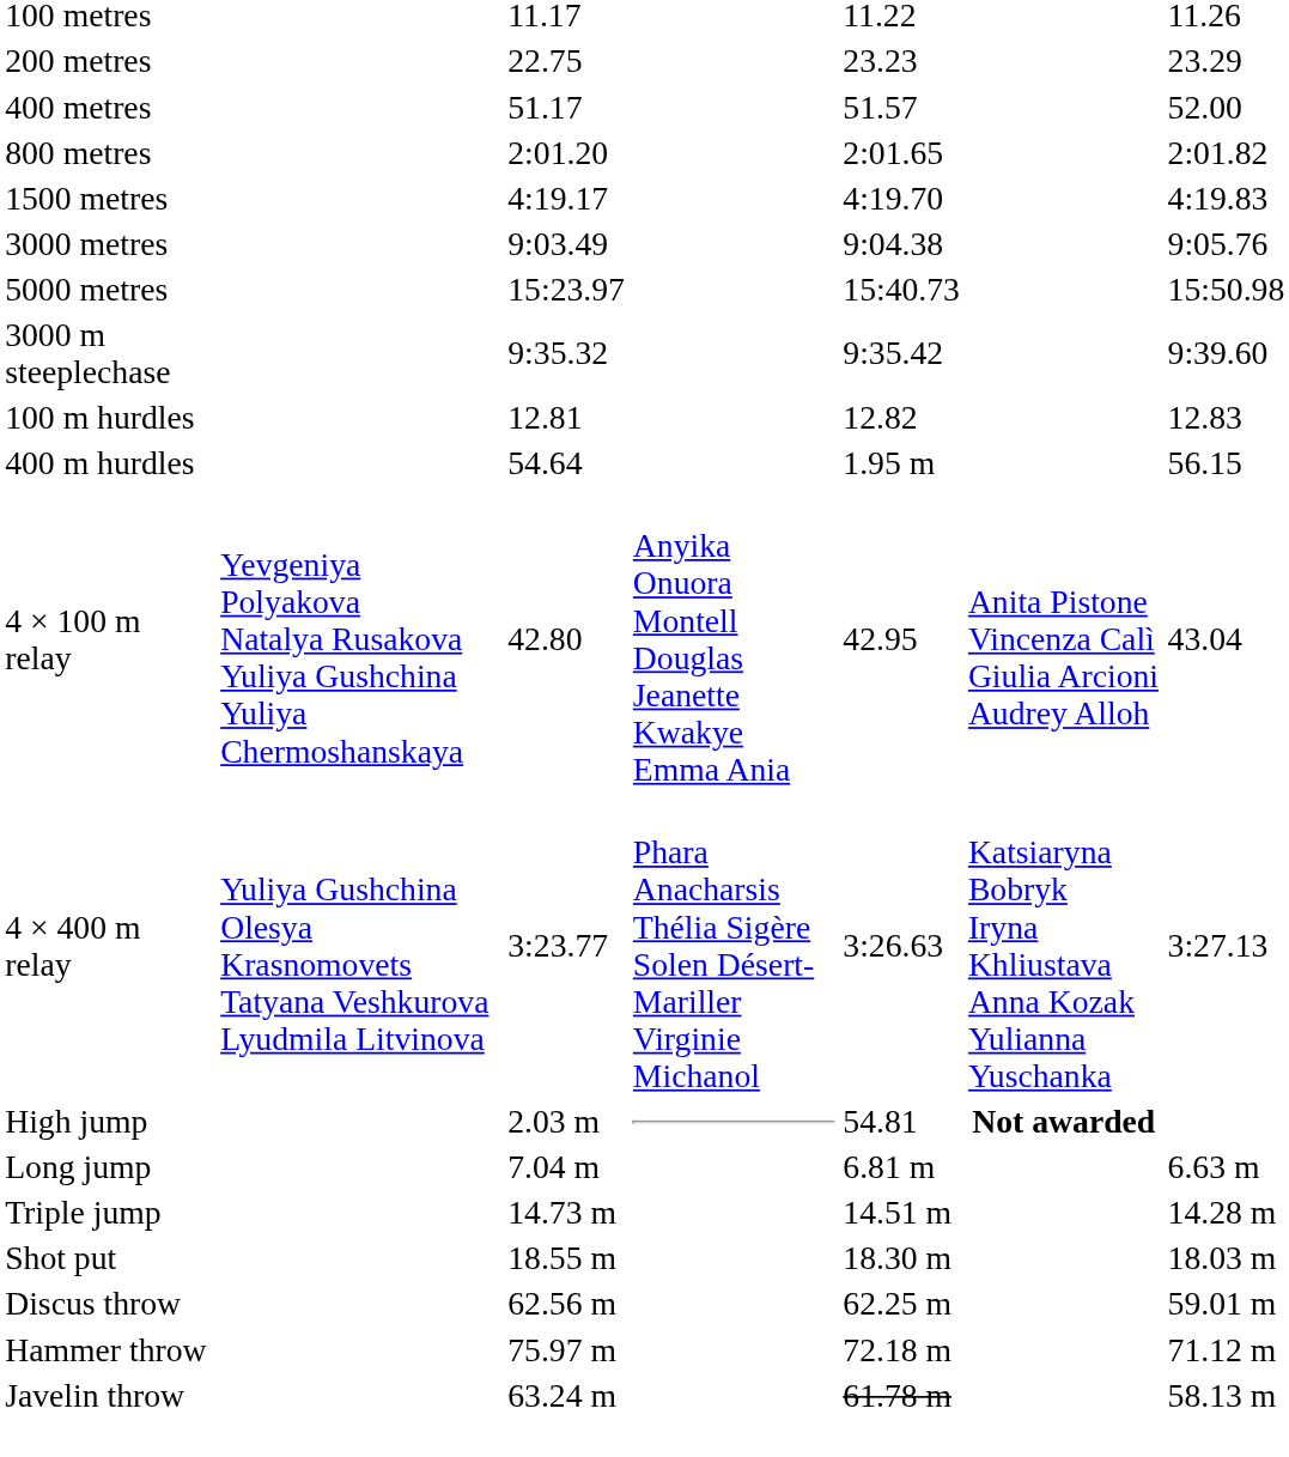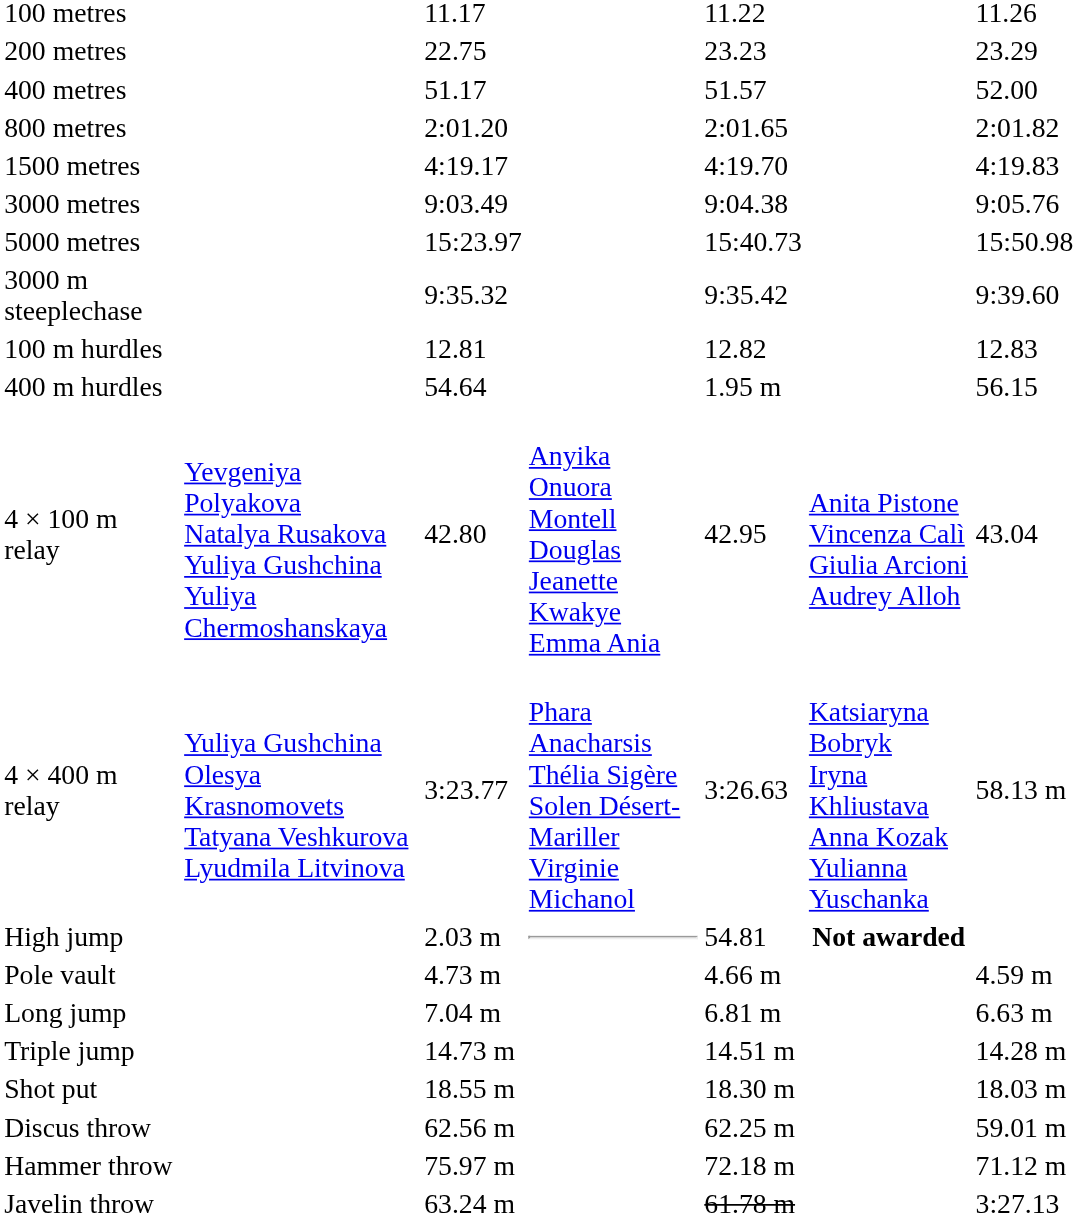4 × 400 m relay | column 7: 3:27.13 -> 58.13 m
+ row: Pole vault | 4.73 m | 4.66 m | 4.59 m
Javelin throw | column 7: 58.13 m -> 3:27.13
